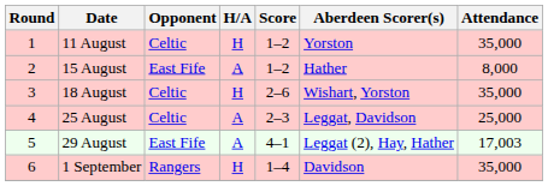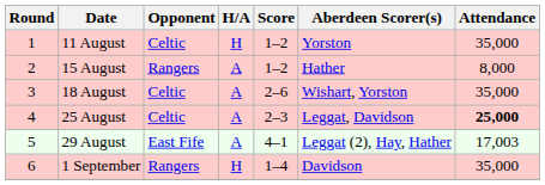15 August | Opponent: East Fife -> Rangers
18 August | H/A: H -> A
25 August | Attendance: normal -> bold
